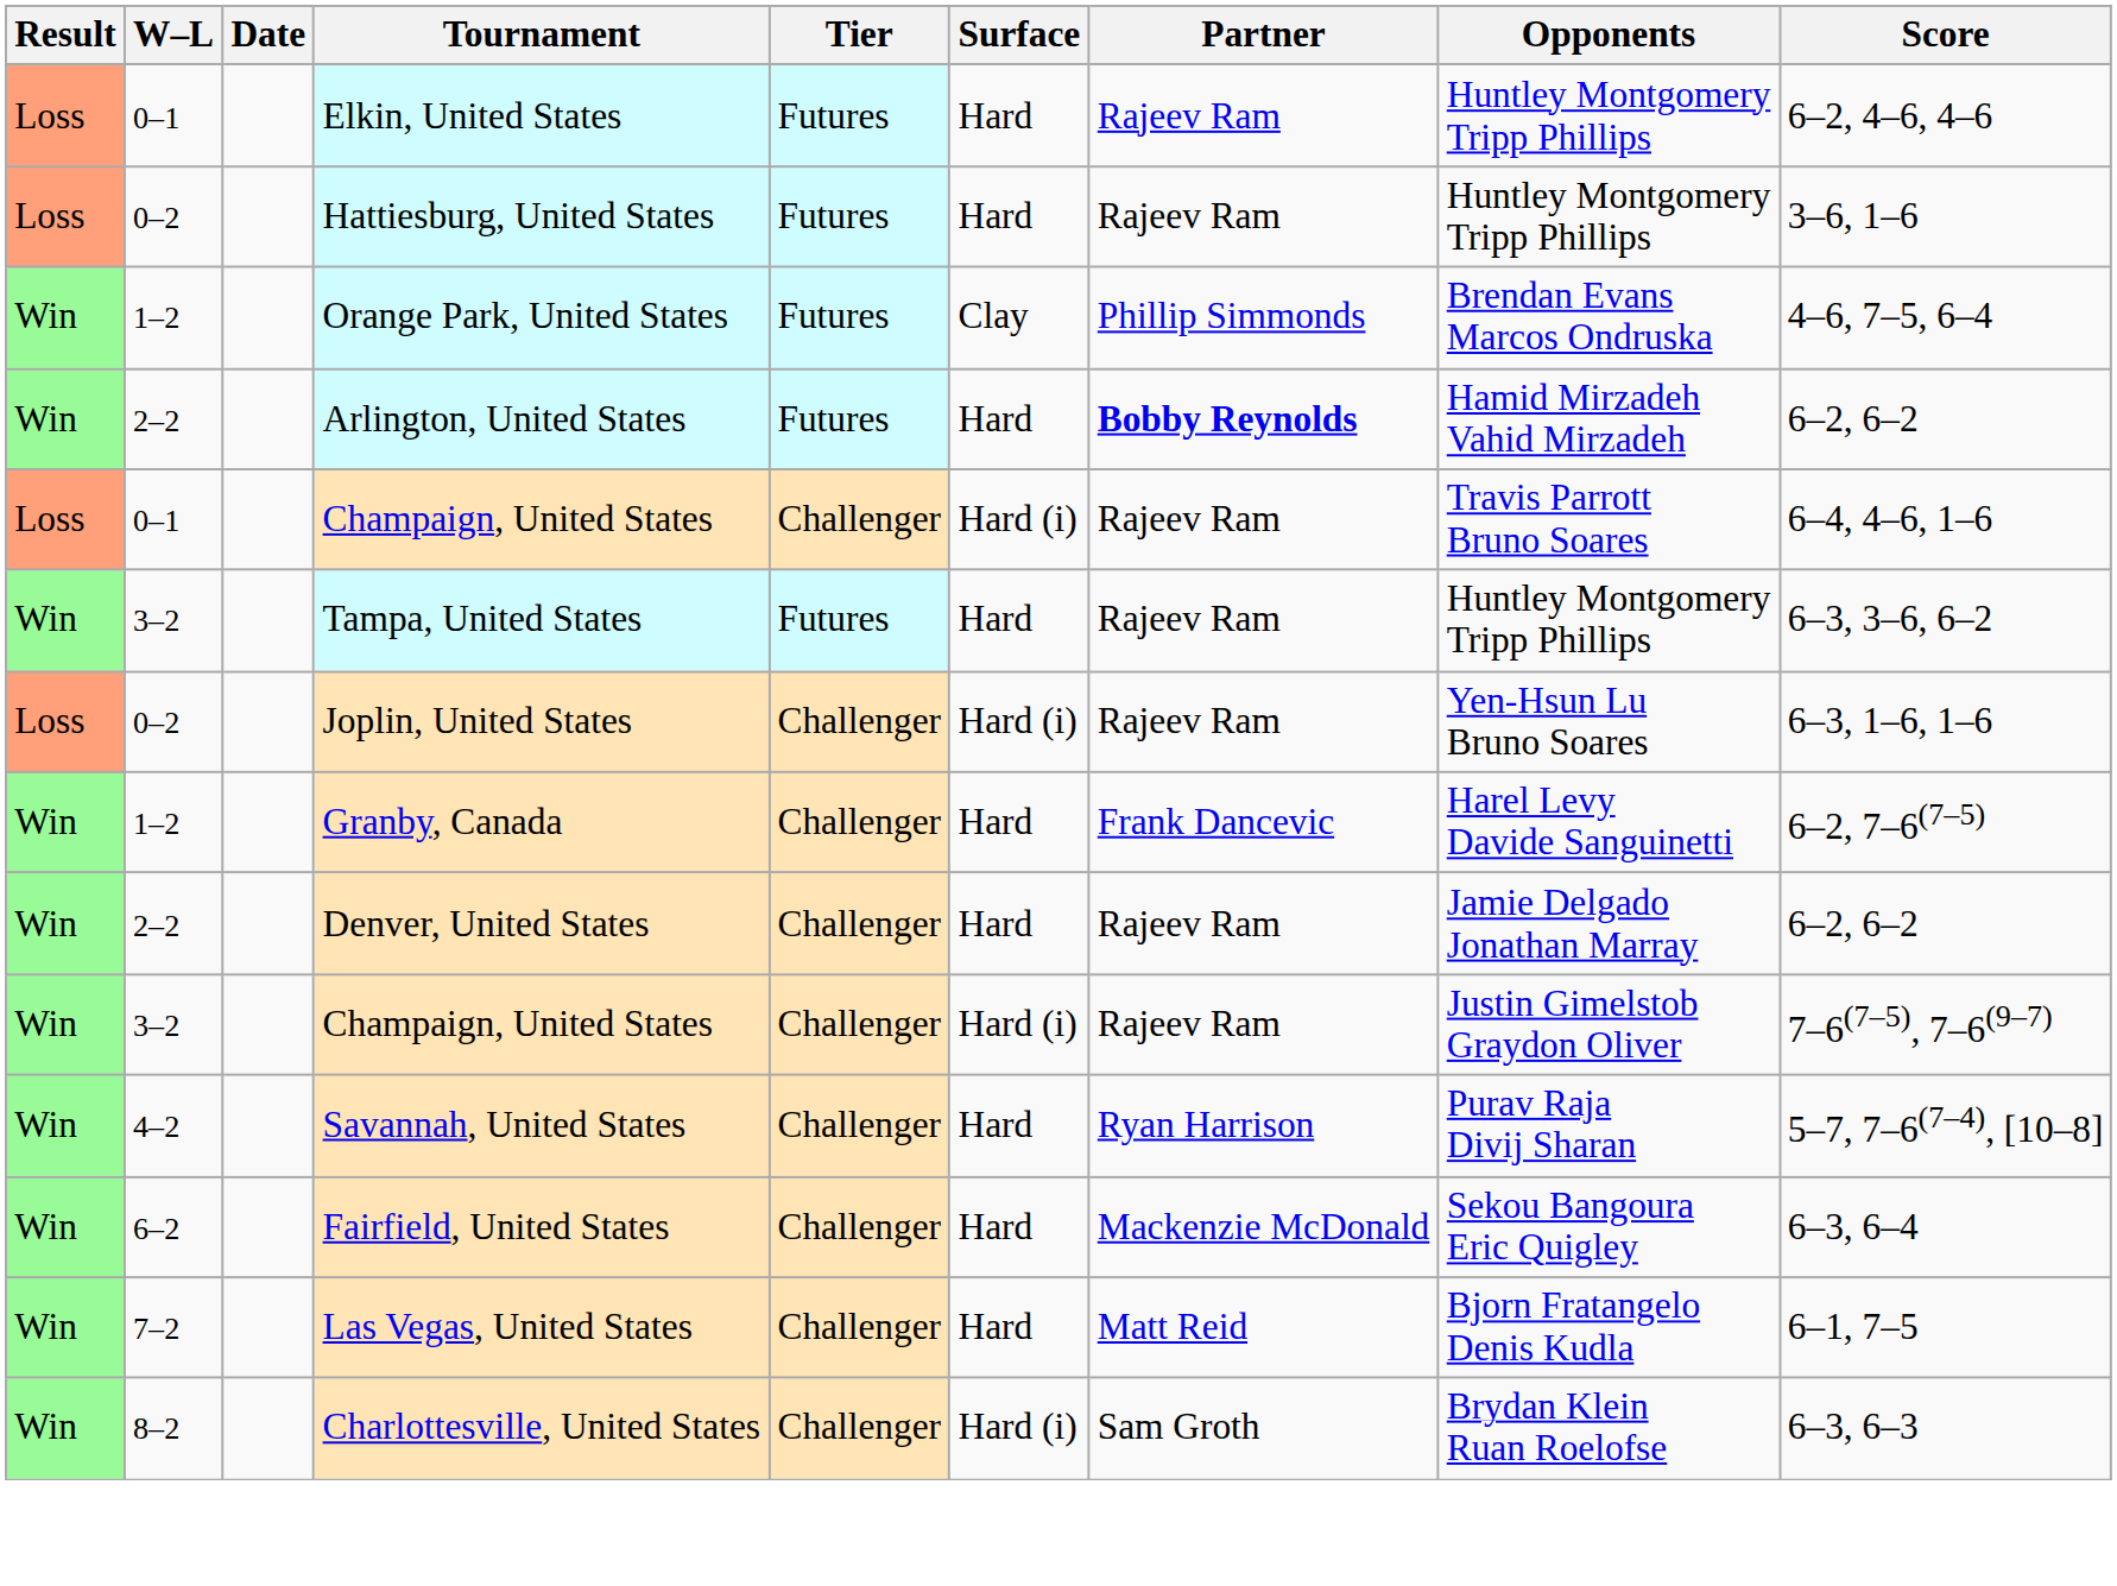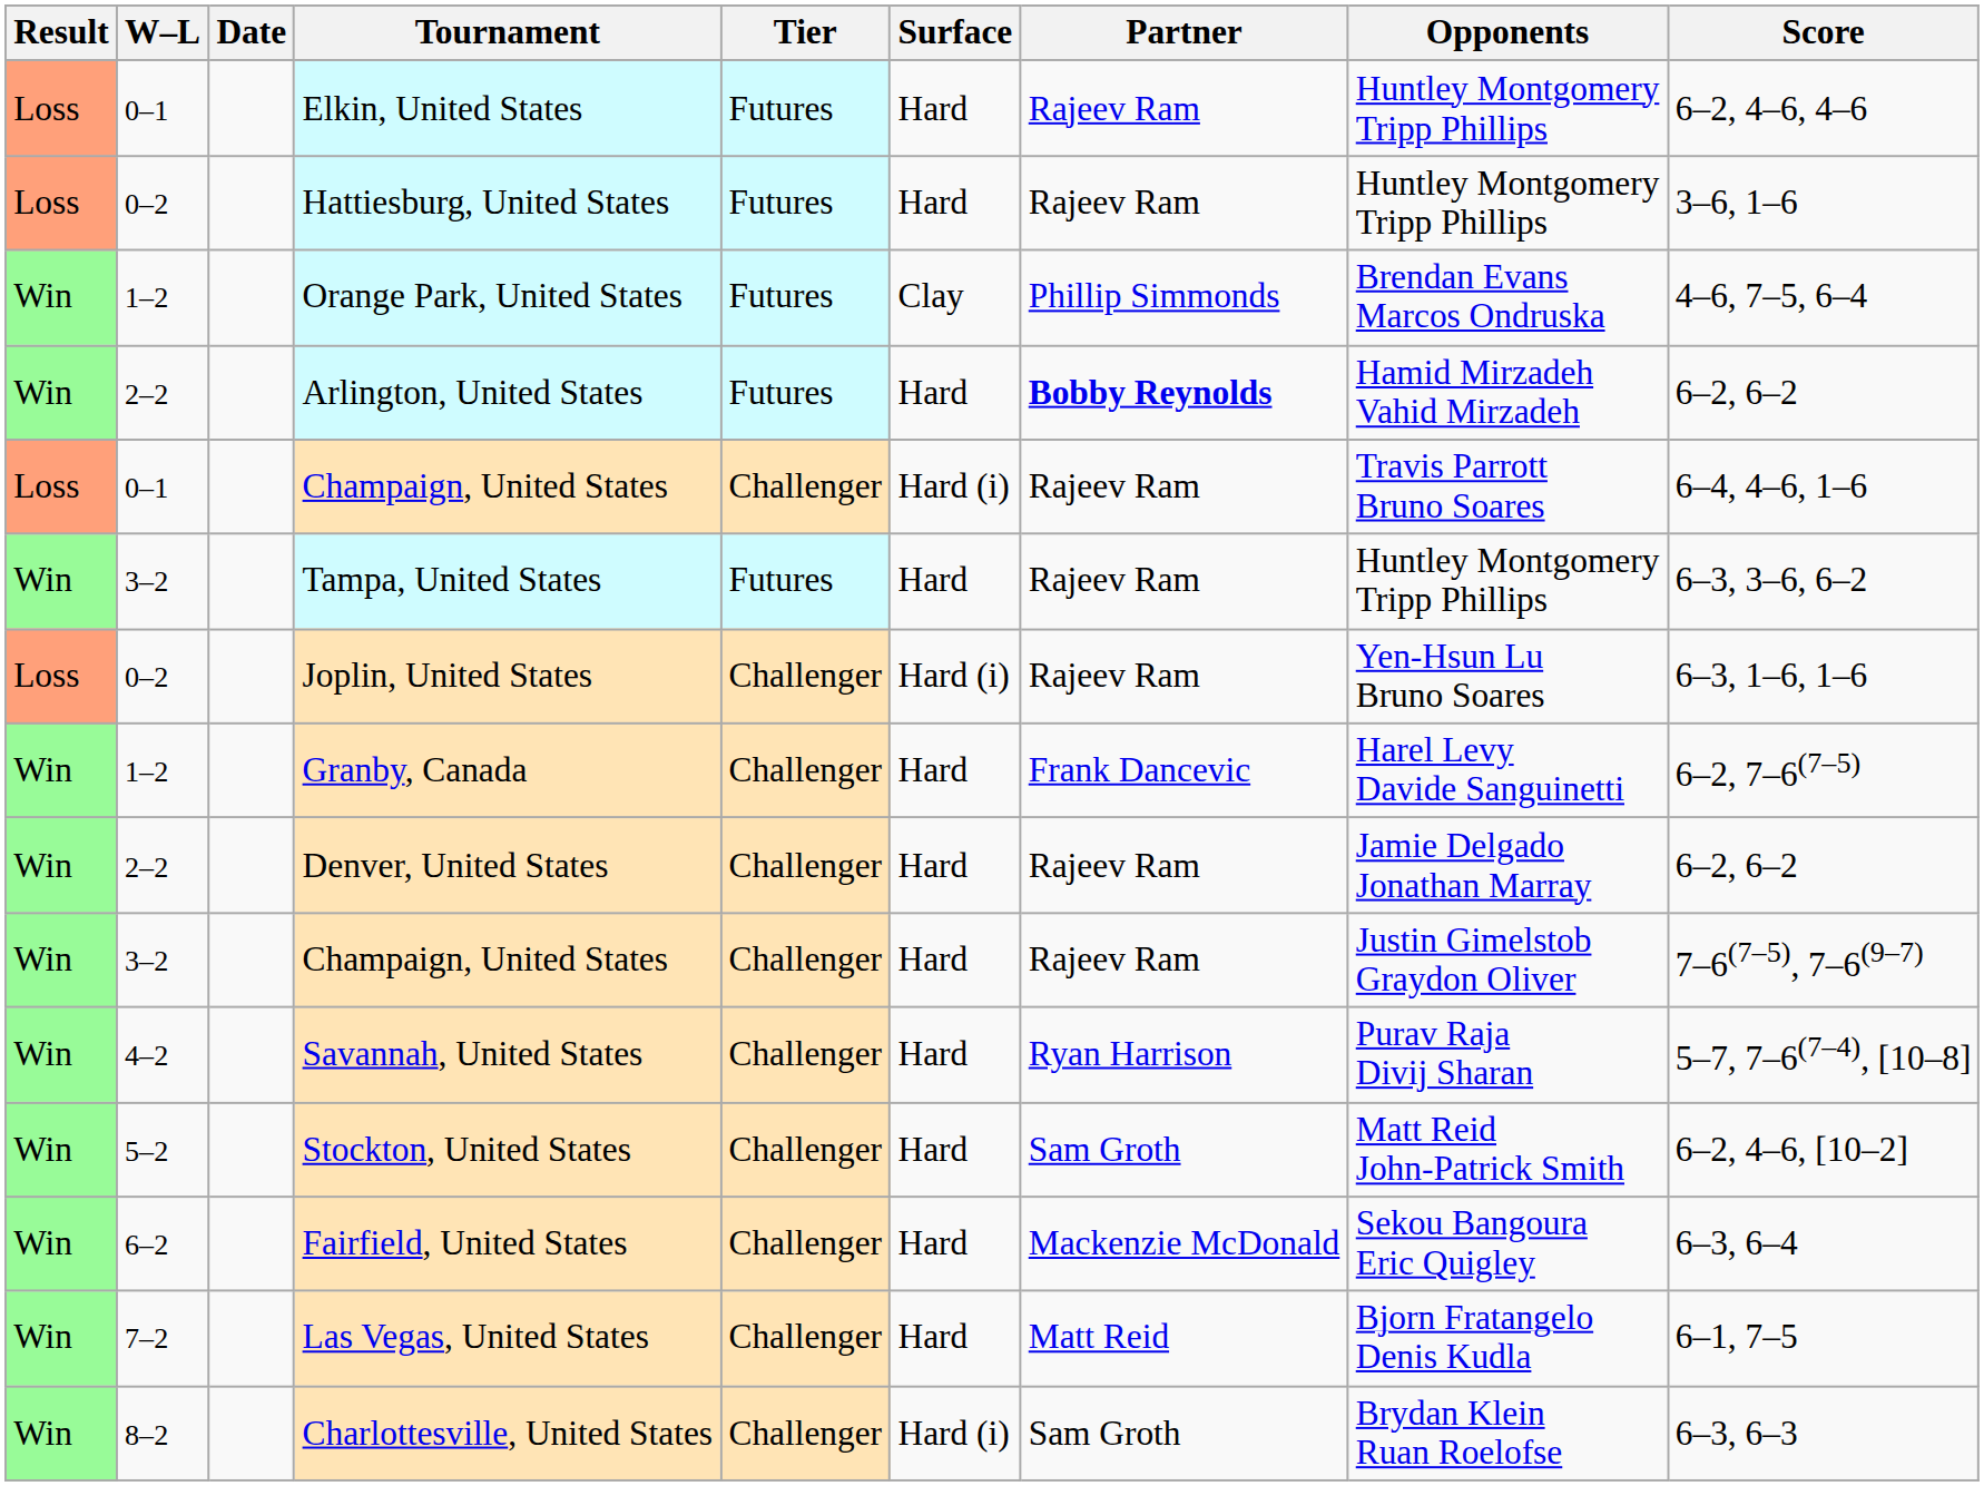3–2 / Champaign, United States | Surface: Hard (i) -> Hard
+ row: Win | 5–2 | Stockton, United States | Challenger | Hard | Sam Groth | Matt Reid John-Patrick Smith | 6–2, 4–6, [10–2]
